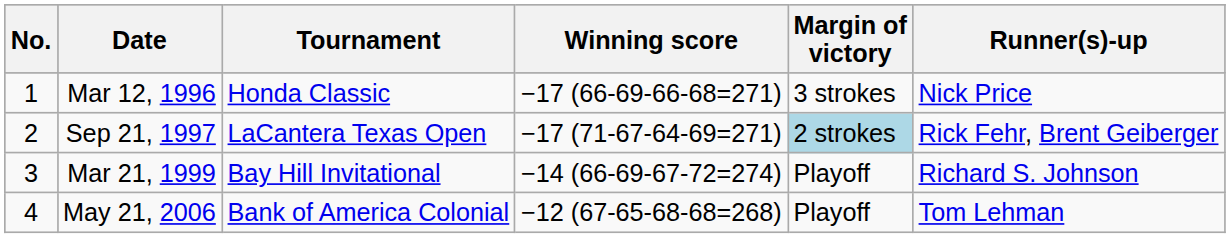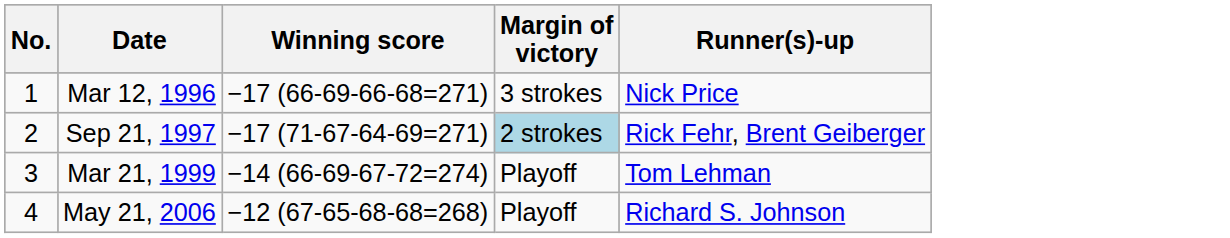- column: Tournament | Honda Classic | LaCantera Texas Open | Bay Hill Invitational | Bank of America Colonial
Mar 21, 1999 | Runner(s)-up: Richard S. Johnson -> Tom Lehman
May 21, 2006 | Runner(s)-up: Tom Lehman -> Richard S. Johnson
